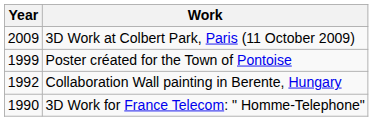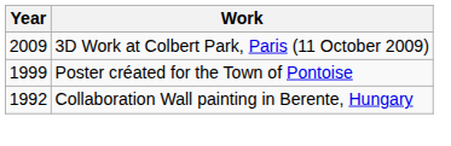- row: 1990 | 3D Work for France Telecom: " Homme-Telephone"
